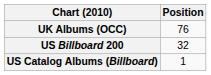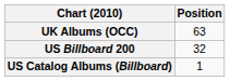UK Albums (OCC) | Position: 76 -> 63
